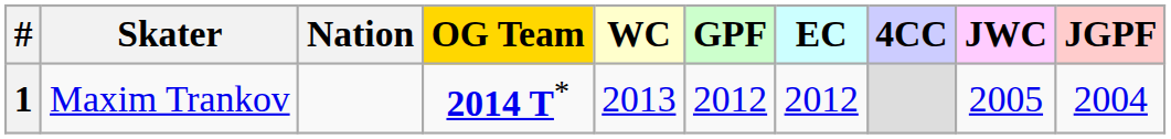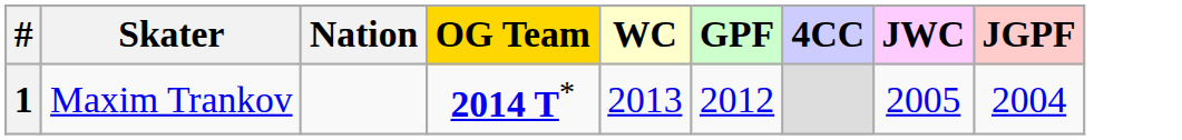- column: EC | 2012
